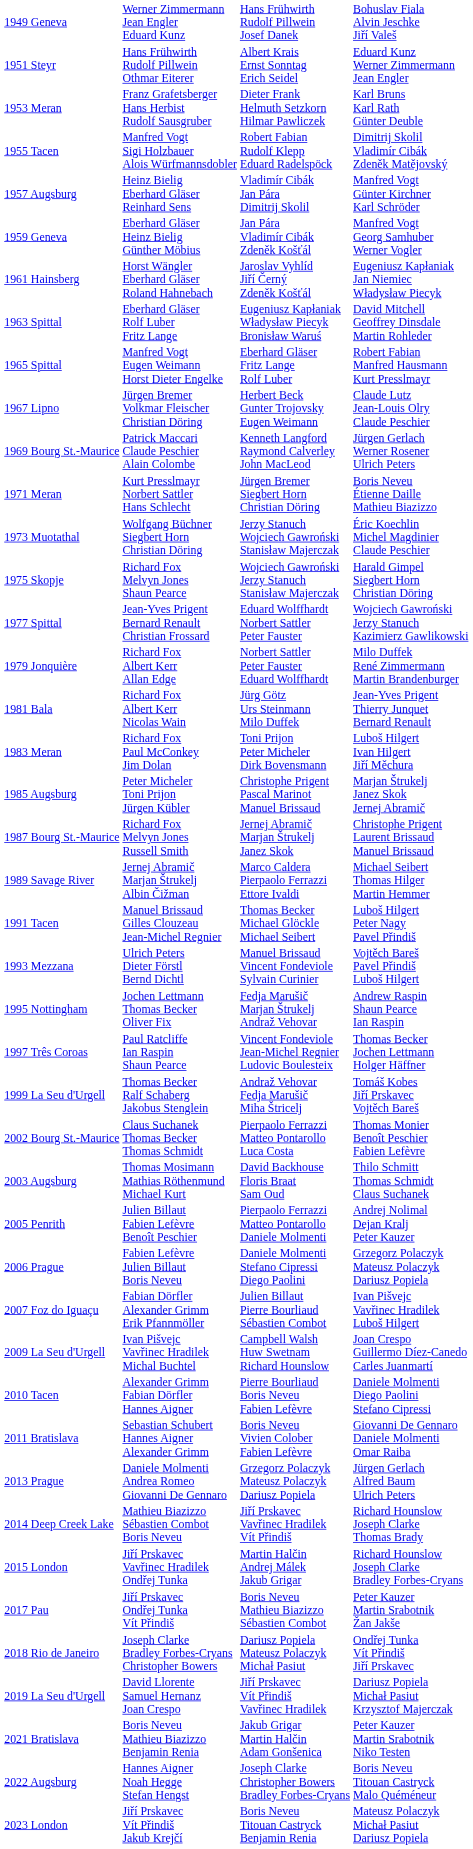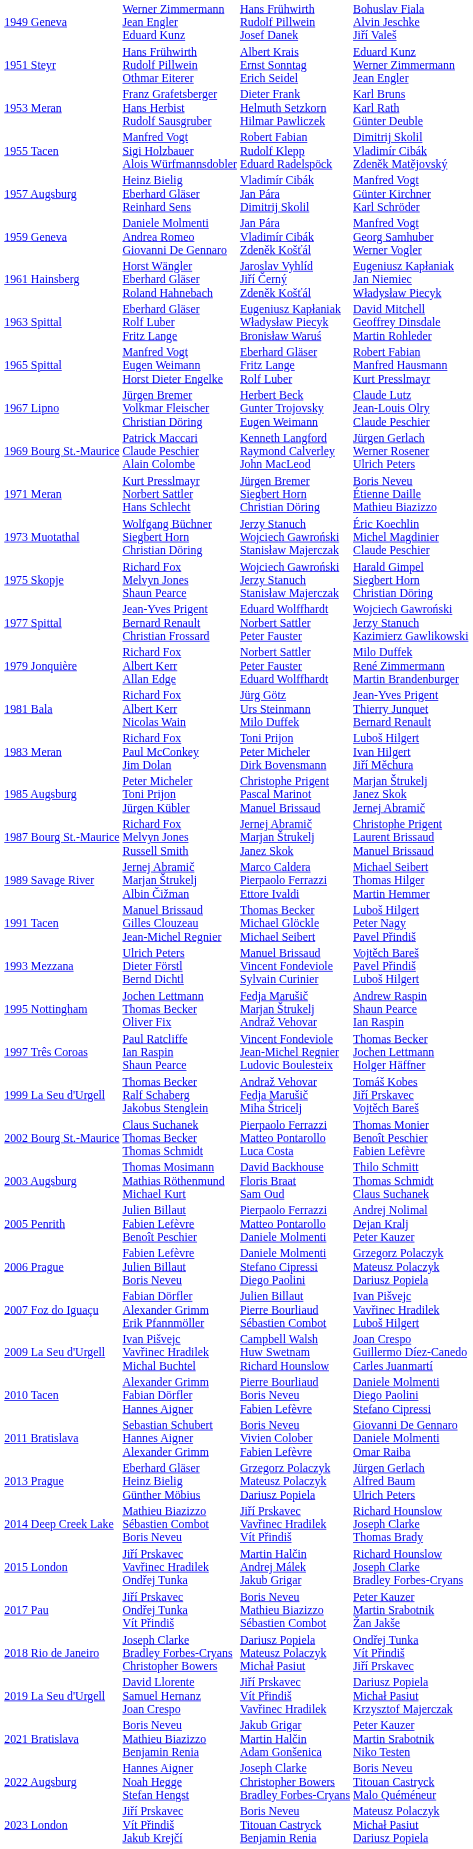1959 Geneva | column 2: Eberhard Gläser Heinz Bielig Günther Möbius -> Daniele Molmenti Andrea Romeo Giovanni De Gennaro
2013 Prague | column 2: Daniele Molmenti Andrea Romeo Giovanni De Gennaro -> Eberhard Gläser Heinz Bielig Günther Möbius
